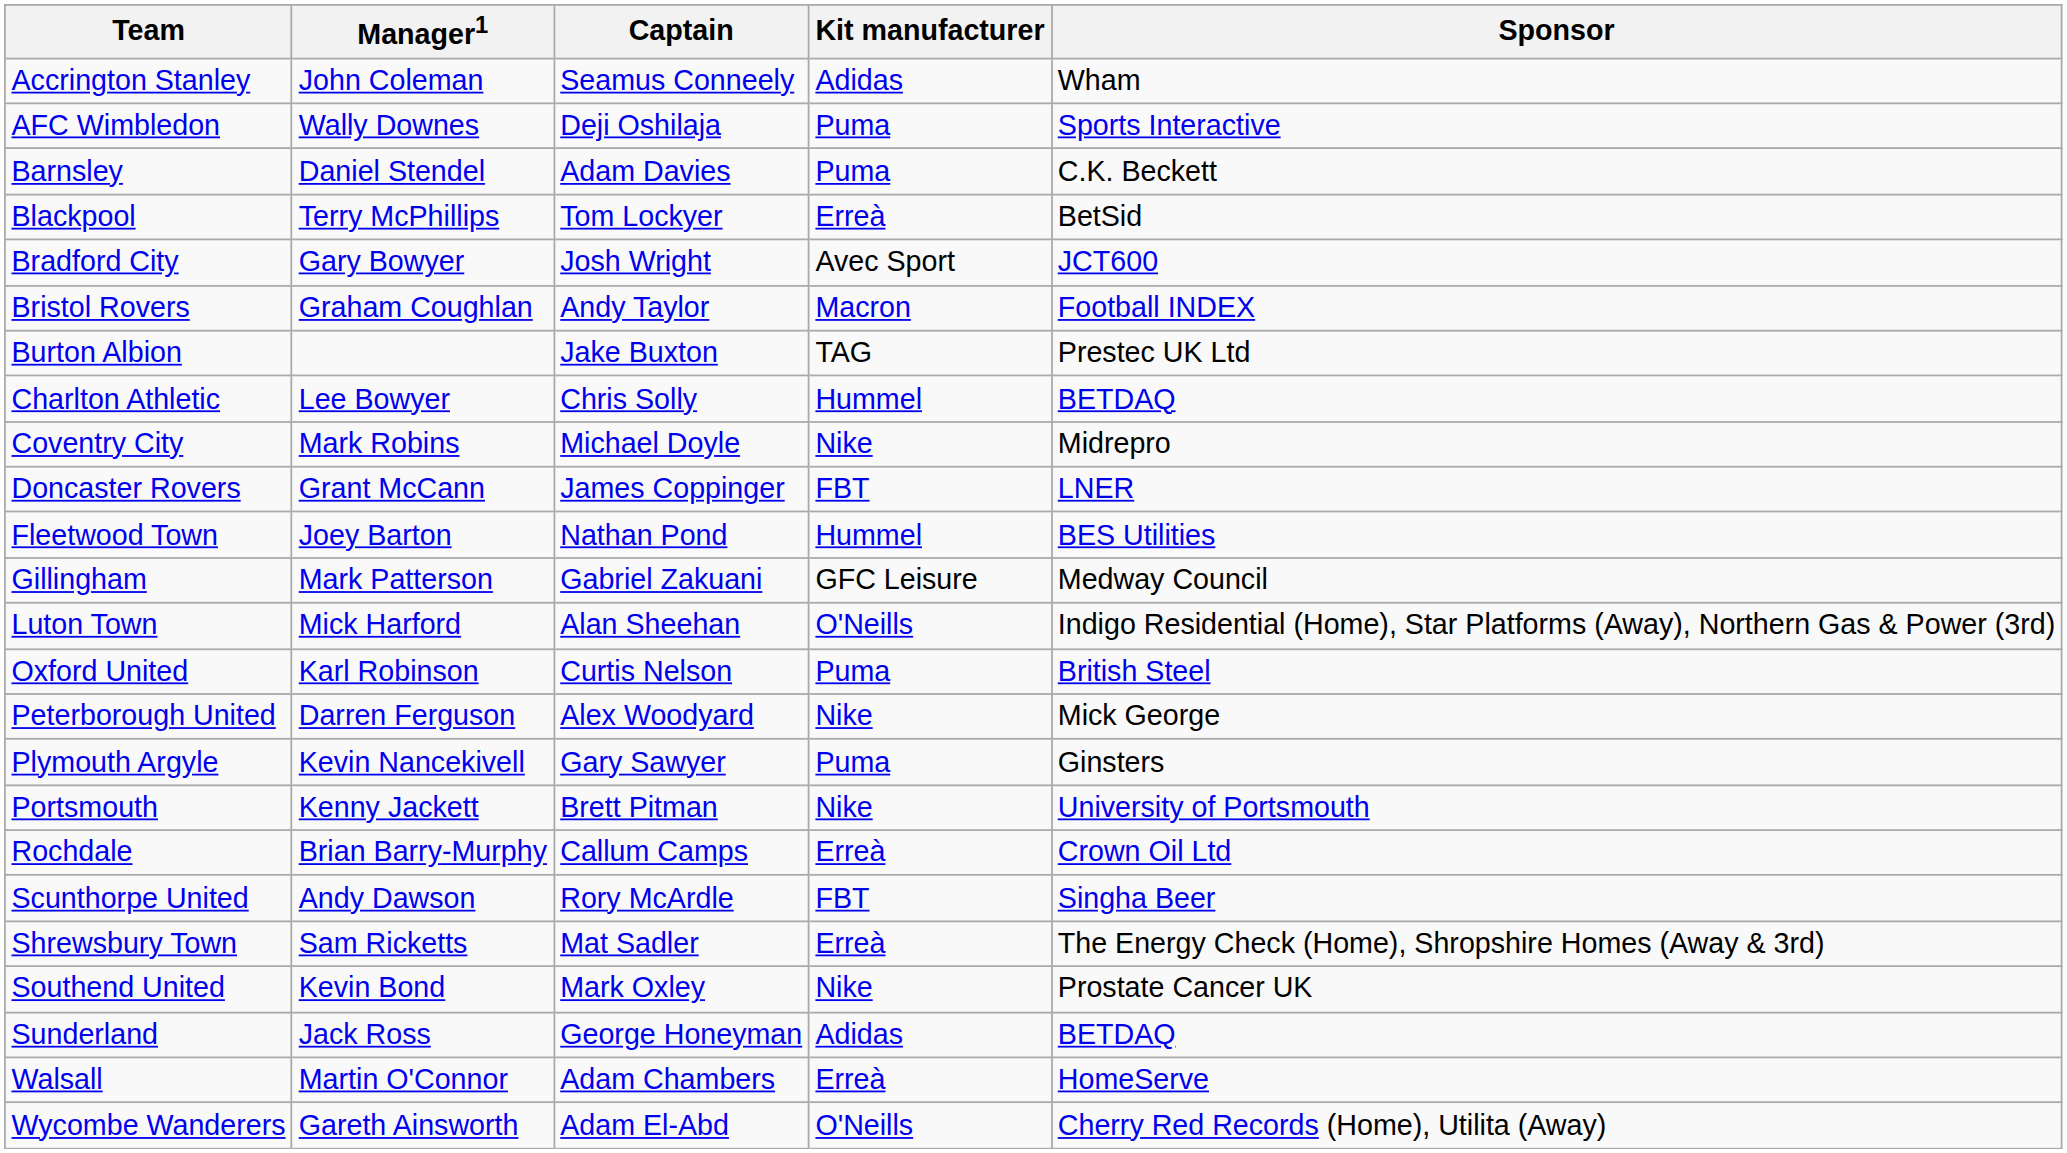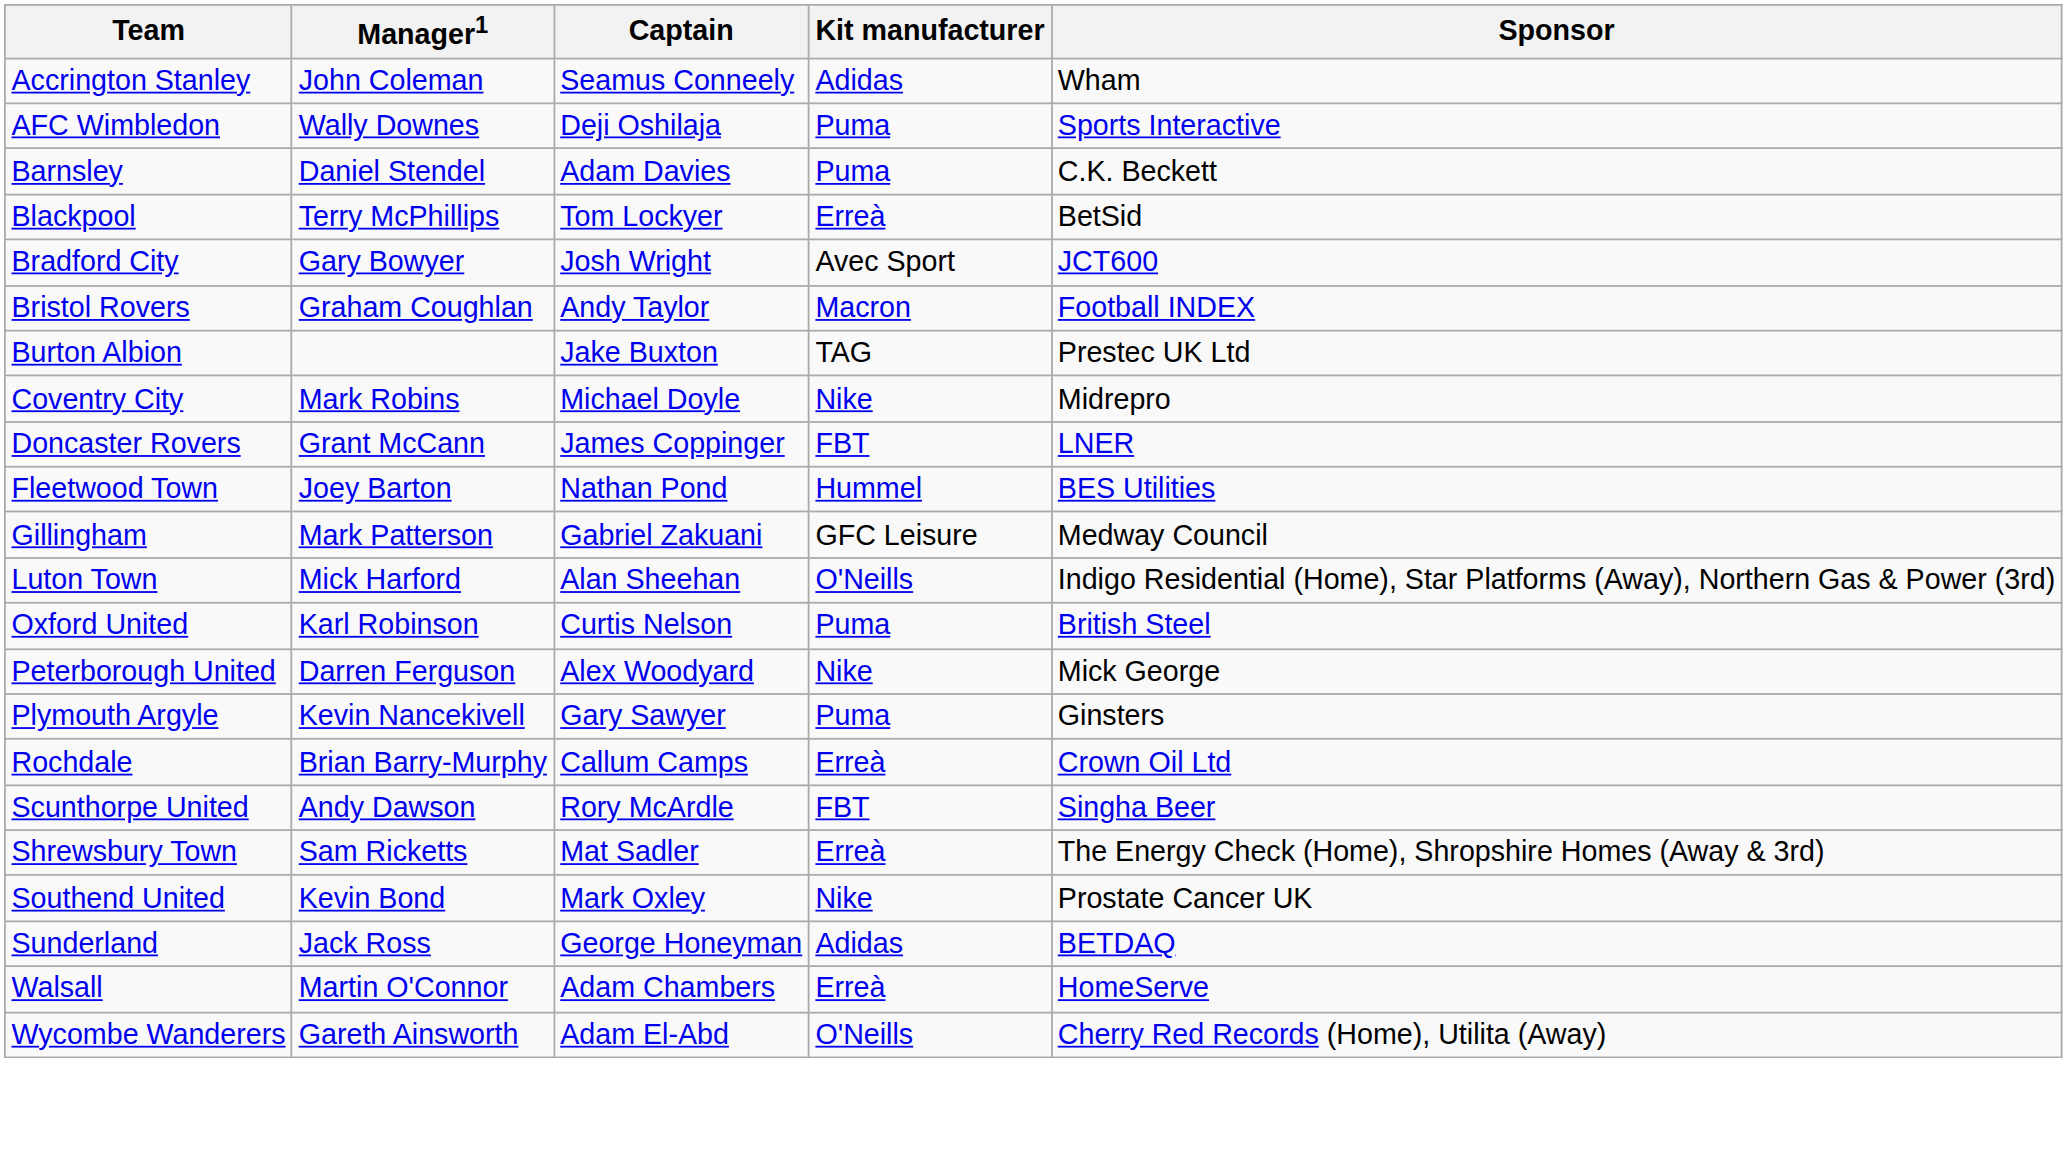- row: Charlton Athletic | Lee Bowyer | Chris Solly | Hummel | BETDAQ
- row: Portsmouth | Kenny Jackett | Brett Pitman | Nike | University of Portsmouth
